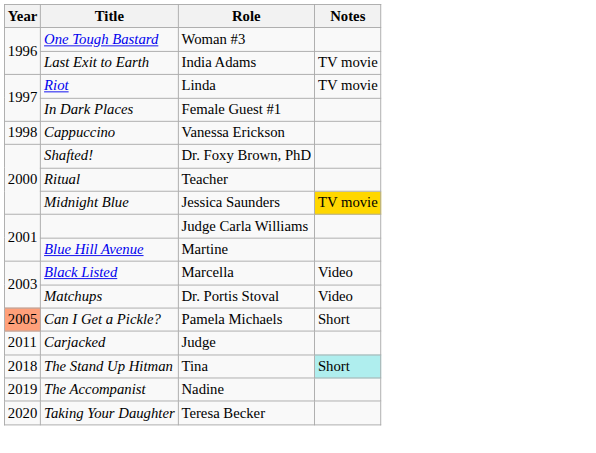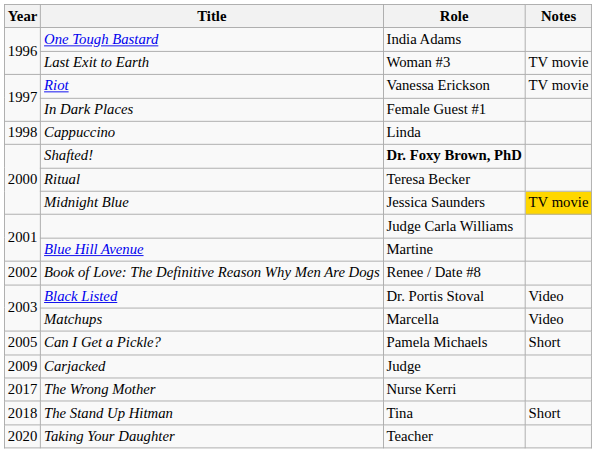One Tough Bastard | Role: Woman #3 -> India Adams
Last Exit to Earth | Role: India Adams -> Woman #3
Riot | Role: Linda -> Vanessa Erickson
Cappuccino | Role: Vanessa Erickson -> Linda
Shafted! | Role: normal -> bold
Ritual | Role: Teacher -> Teresa Becker
+ row: 2002 | Book of Love: The Definitive Reason Why Men Are Dogs | Renee / Date #8
Black Listed | Role: Marcella -> Dr. Portis Stoval
Matchups | Role: Dr. Portis Stoval -> Marcella
Can I Get a Pickle? | Year: lightsalmon background -> no background
Carjacked | Year: 2011 -> 2009
+ row: 2017 | The Wrong Mother | Nurse Kerri
The Stand Up Hitman | Notes: paleturquoise background -> no background
- row: 2019 | The Accompanist | Nadine
Taking Your Daughter | Role: Teresa Becker -> Teacher
